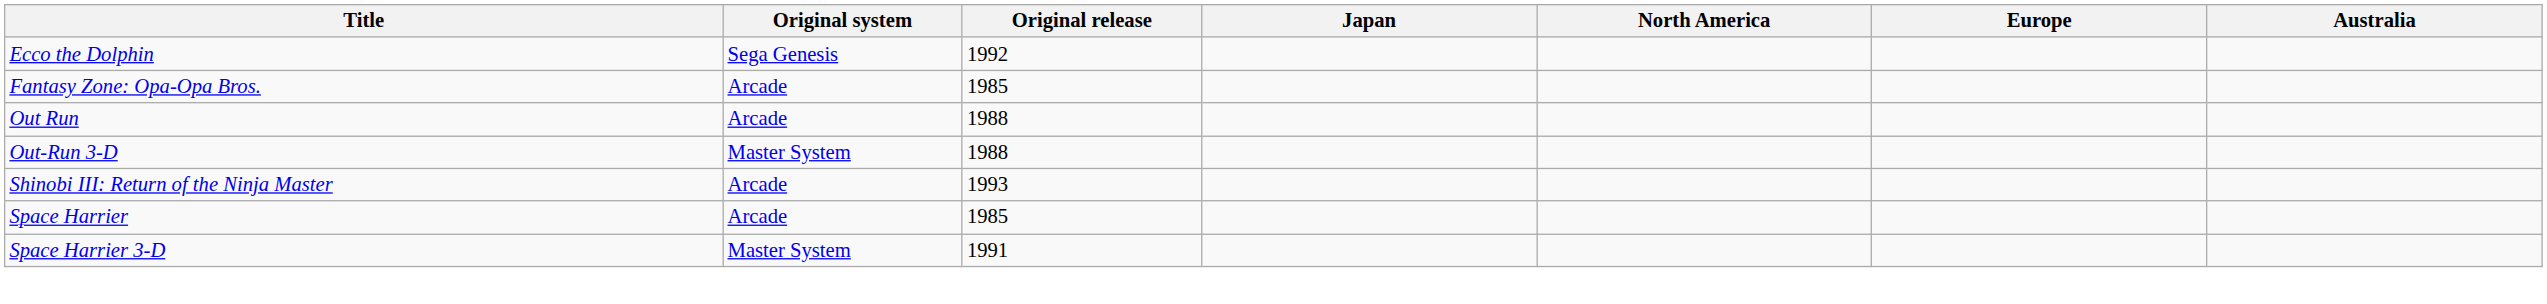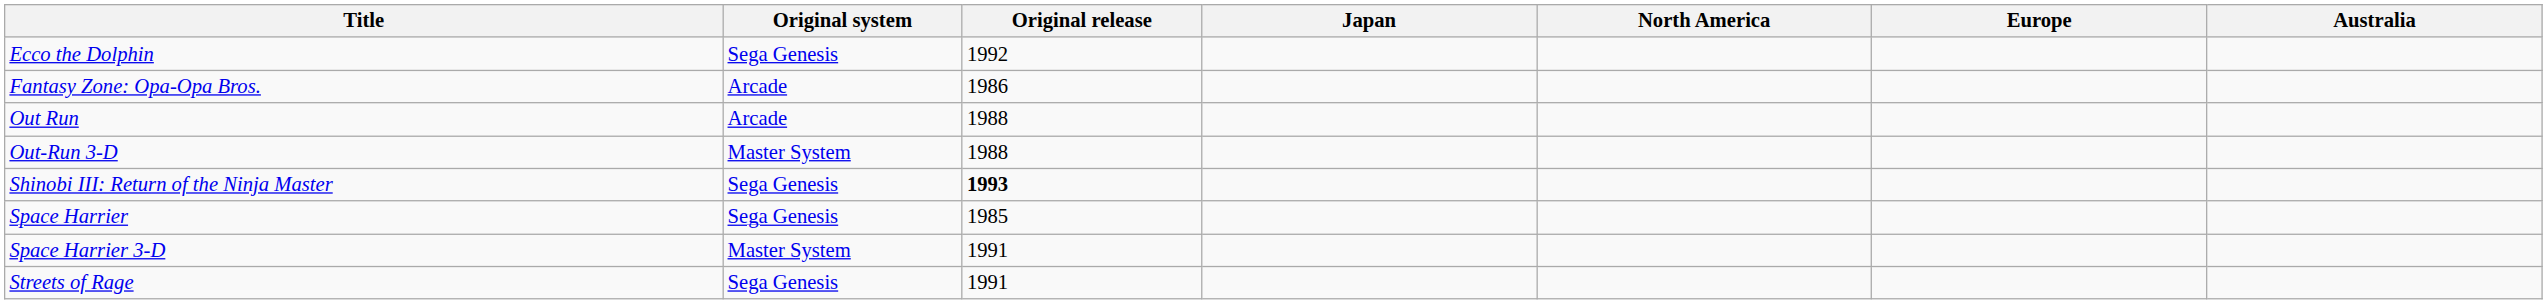Fantasy Zone: Opa-Opa Bros. | Original release: 1985 -> 1986
Shinobi III: Return of the Ninja Master | Original system: Arcade -> Sega Genesis
Shinobi III: Return of the Ninja Master | Original release: normal -> bold
Space Harrier | Original system: Arcade -> Sega Genesis
+ row: Streets of Rage | Sega Genesis | 1991
